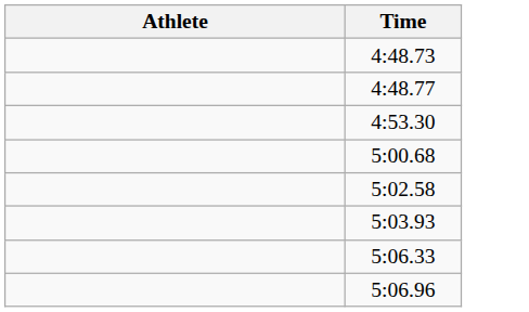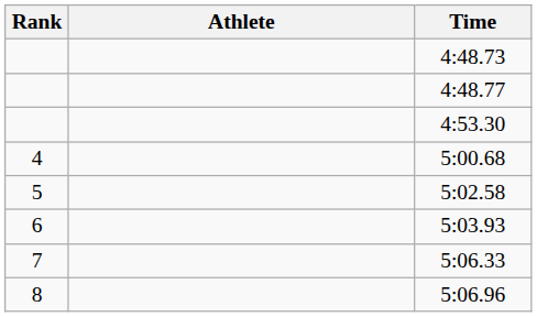+ column: Rank | 4 | 5 | 6 | 7 | 8
